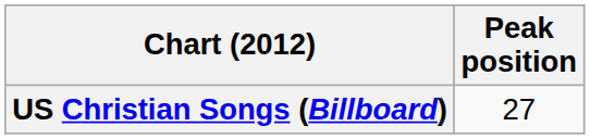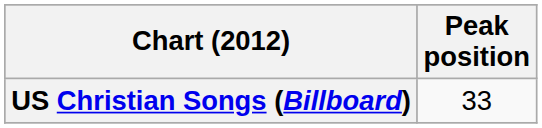US Christian Songs (Billboard) | Peak position: 27 -> 33
